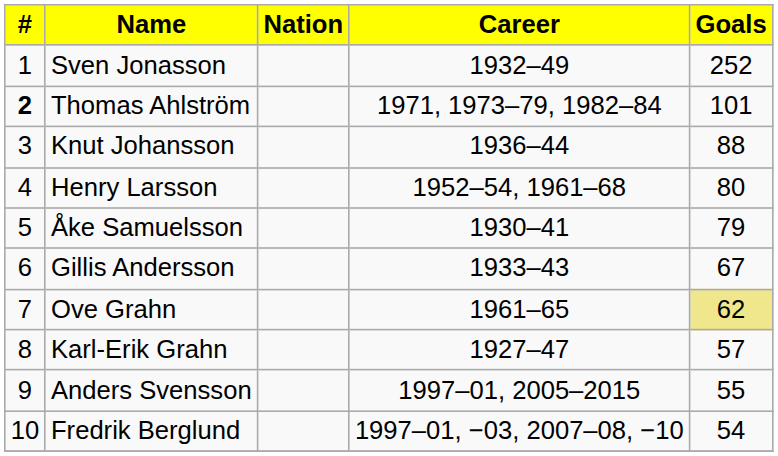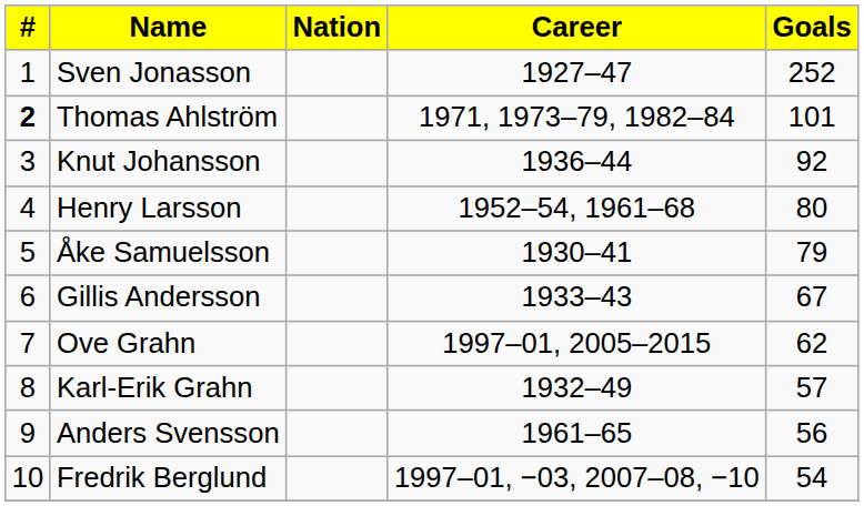Sven Jonasson | Career: 1932–49 -> 1927–47
Knut Johansson | Goals: 88 -> 92
Ove Grahn | Career: 1961–65 -> 1997–01, 2005–2015
Ove Grahn | Goals: khaki background -> no background
Karl-Erik Grahn | Career: 1927–47 -> 1932–49
Anders Svensson | Career: 1997–01, 2005–2015 -> 1961–65
Anders Svensson | Goals: 55 -> 56
